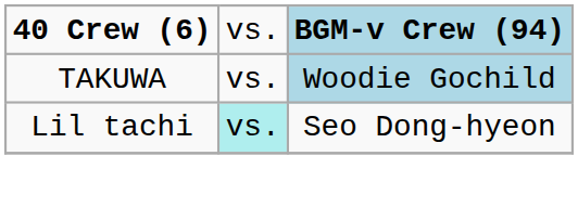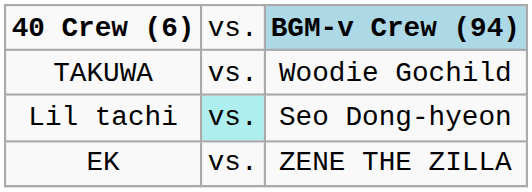TAKUWA | column 3: lightblue background -> no background
+ row: EK | vs. | ZENE THE ZILLA
